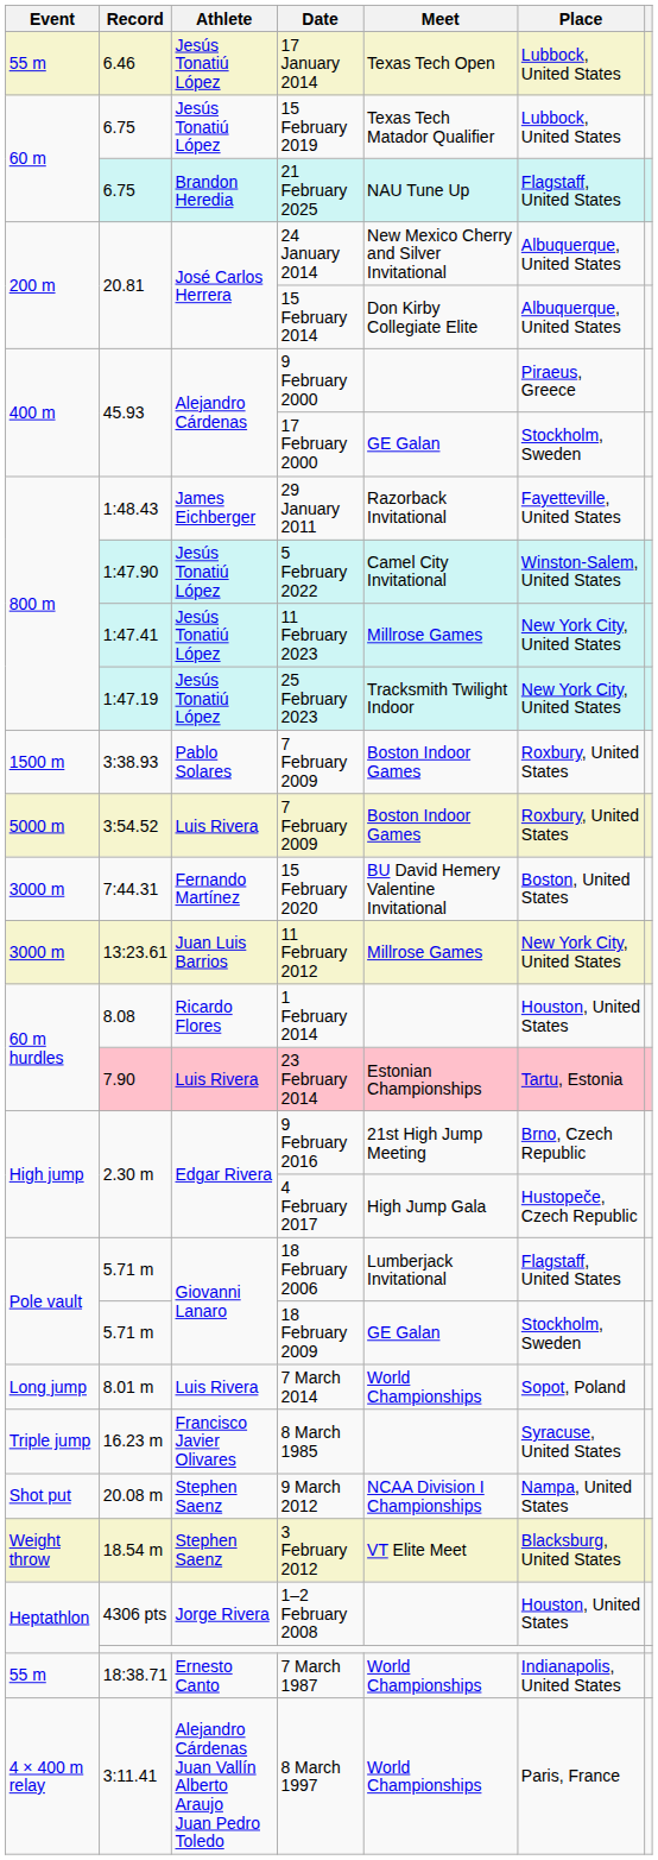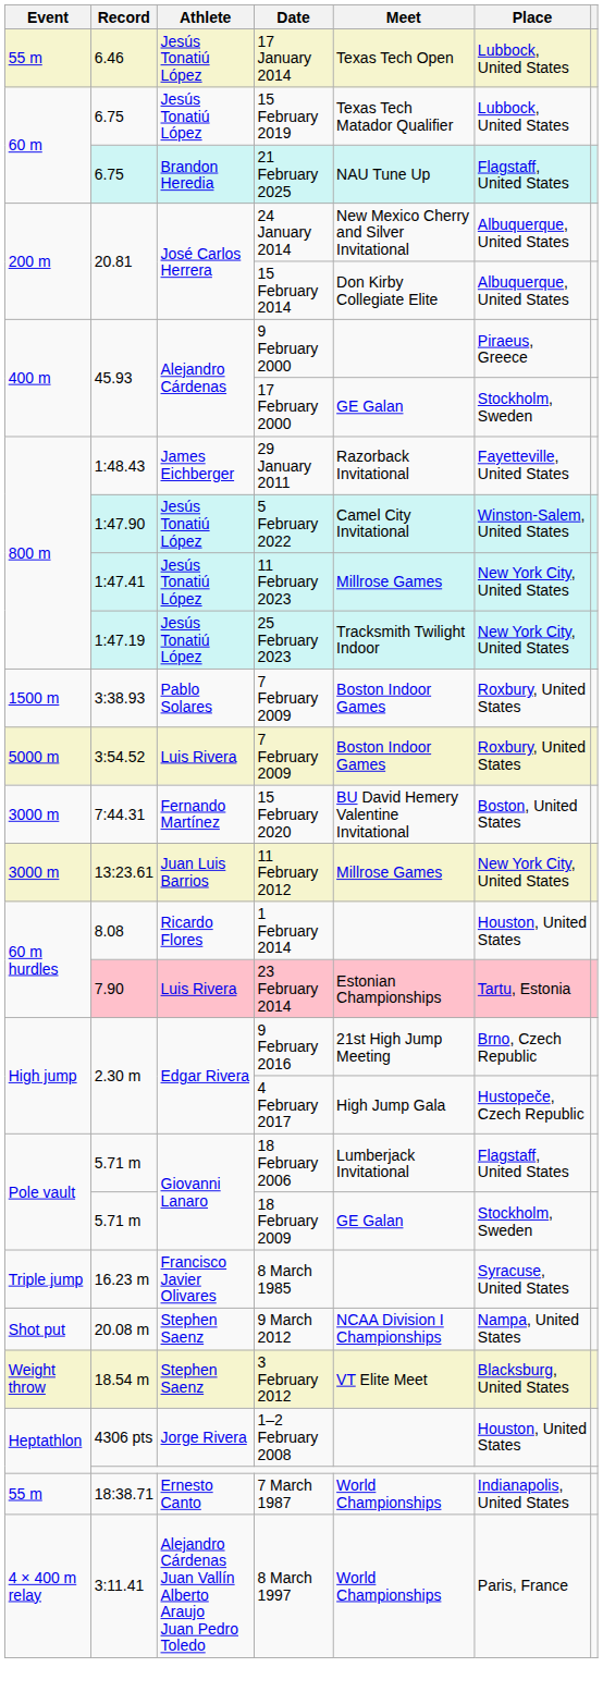- row: Long jump | 8.01 m | Luis Rivera | 7 March 2014 | World Championships | Sopot, Poland
